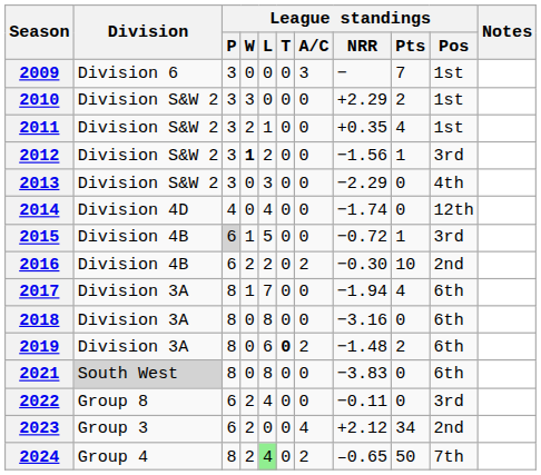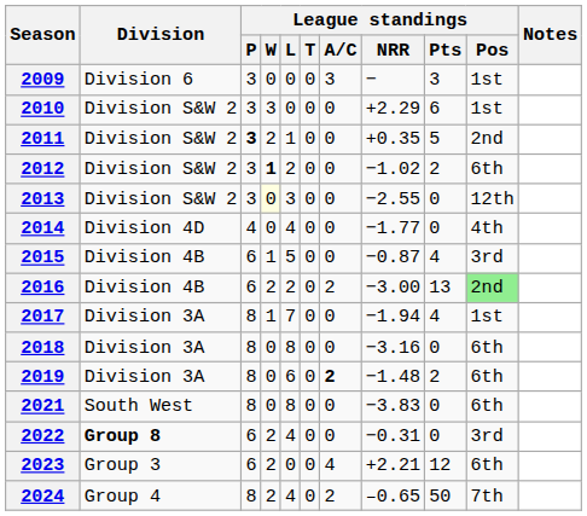2009 | League standings / Pts: 7 -> 3
2010 | League standings / Pts: 2 -> 6
2011 | League standings / P: normal -> bold
2011 | League standings / Pts: 4 -> 5
2011 | League standings / Pos: 1st -> 2nd
2012 | League standings / NRR: −1.56 -> −1.02
2012 | League standings / Pts: 1 -> 2
2012 | League standings / Pos: 3rd -> 6th
2013 | League standings / W: no background -> lightyellow background
2013 | League standings / NRR: −2.29 -> −2.55
2013 | League standings / Pos: 4th -> 12th
2014 | League standings / NRR: −1.74 -> −1.77
2014 | League standings / Pos: 12th -> 4th
2015 | League standings / P: lightgrey background -> no background
2015 | League standings / NRR: −0.72 -> −0.87
2015 | League standings / Pts: 1 -> 4
2016 | League standings / NRR: −0.30 -> −3.00
2016 | League standings / Pts: 10 -> 13
2016 | League standings / Pos: no background -> lightgreen background
2017 | League standings / Pos: 6th -> 1st
2019 | League standings / T: bold -> normal
2019 | League standings / A/C: normal -> bold
2021 | Division: lightgrey background -> no background
2022 | Division: normal -> bold
2022 | League standings / NRR: −0.11 -> −0.31
2023 | League standings / NRR: +2.12 -> +2.21
2023 | League standings / Pts: 34 -> 12
2023 | League standings / Pos: 2nd -> 6th
2024 | League standings / L: lightgreen background -> no background
